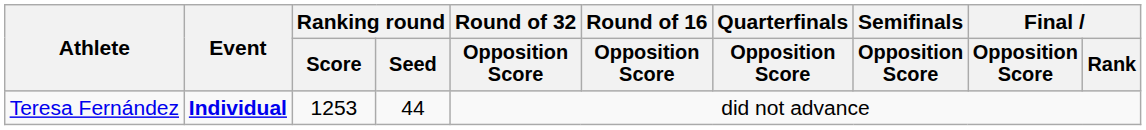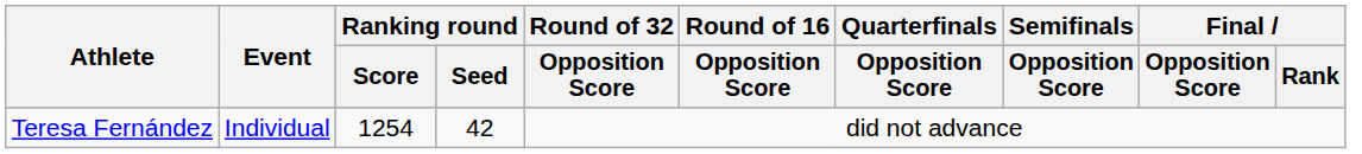Teresa Fernández | Event: bold -> normal
Teresa Fernández | Ranking round / Score: 1253 -> 1254
Teresa Fernández | Ranking round / Seed: 44 -> 42
